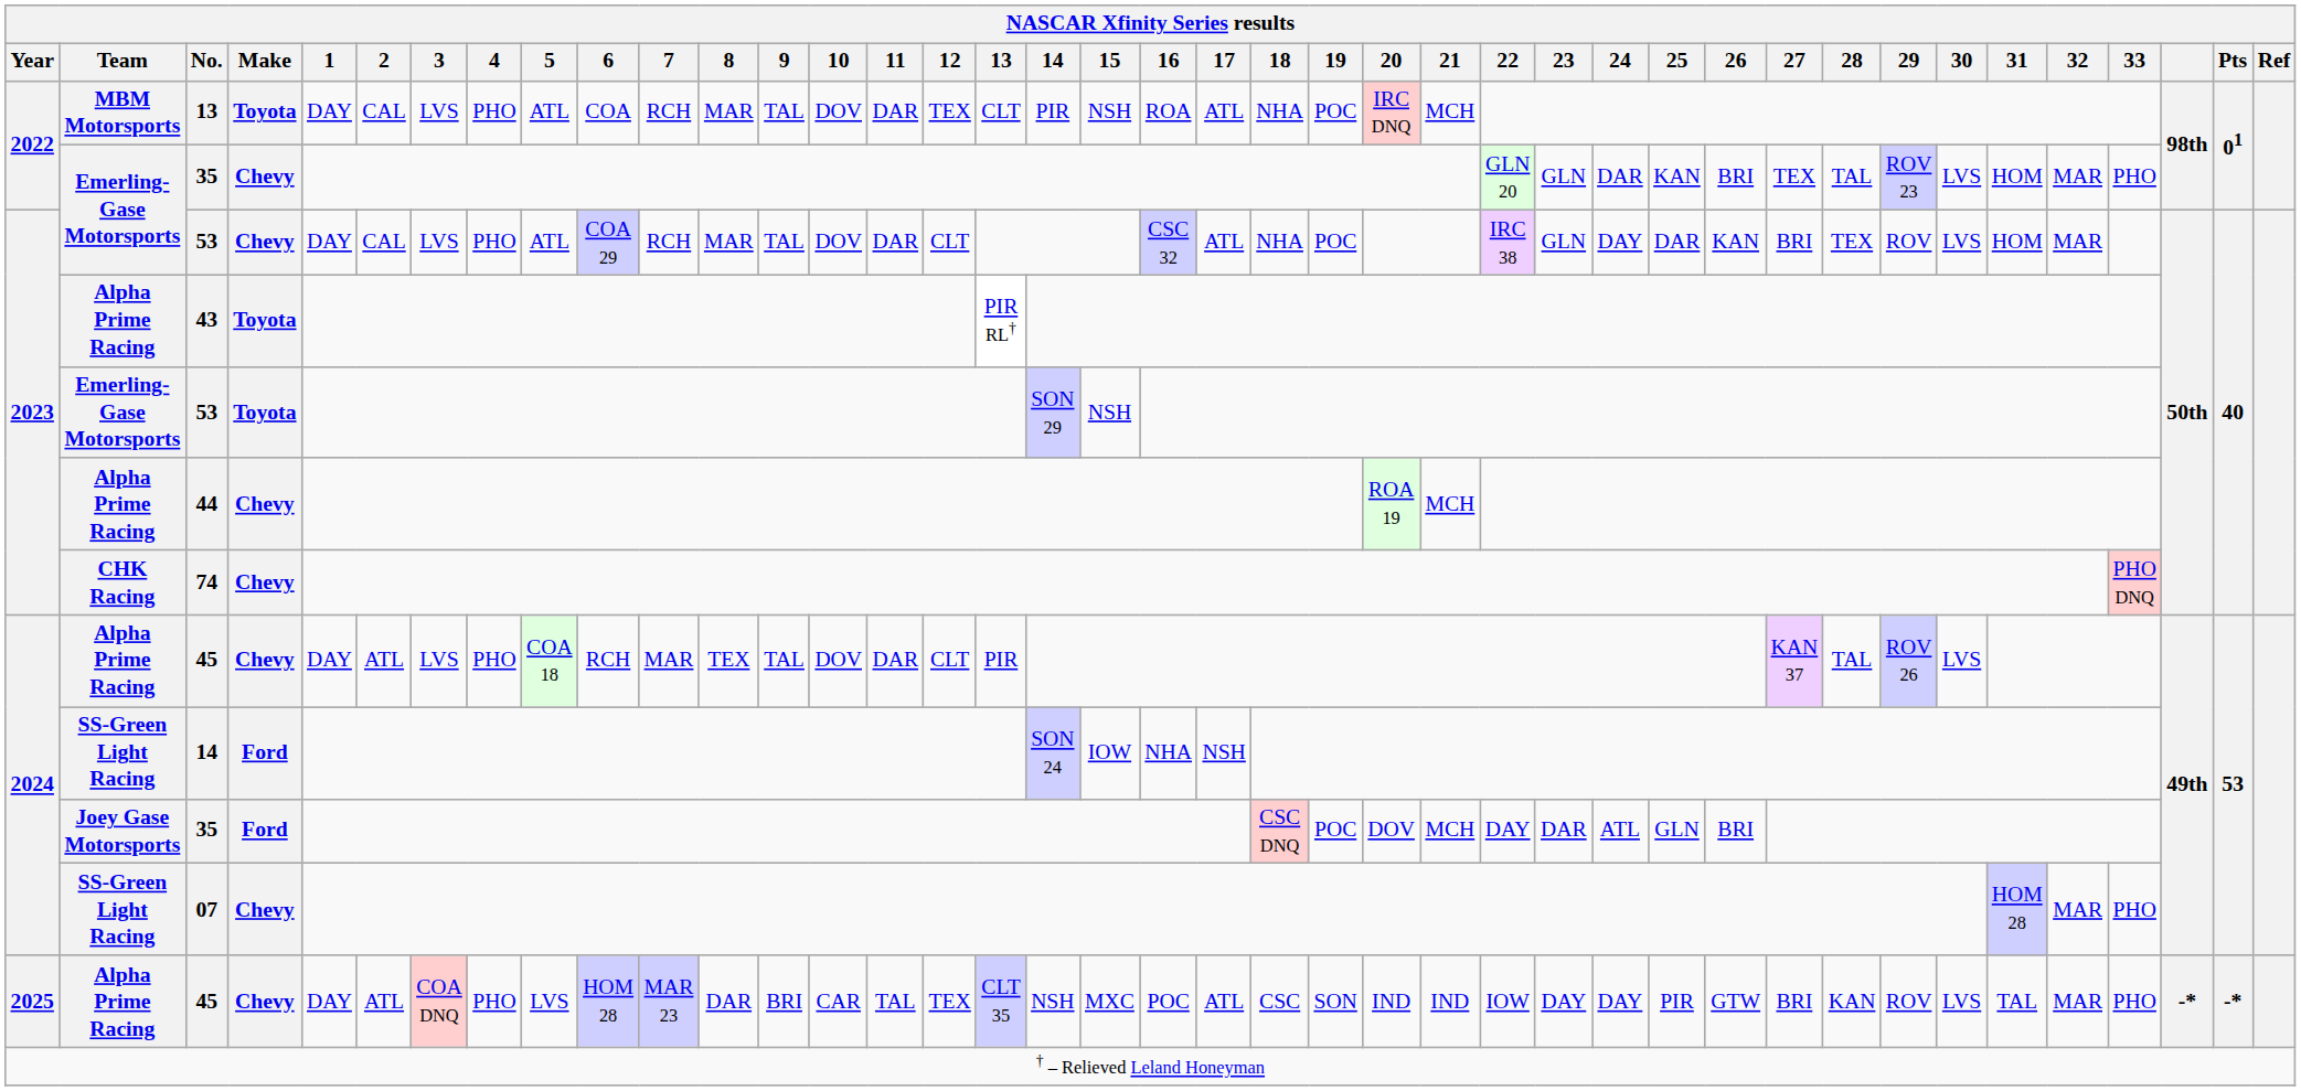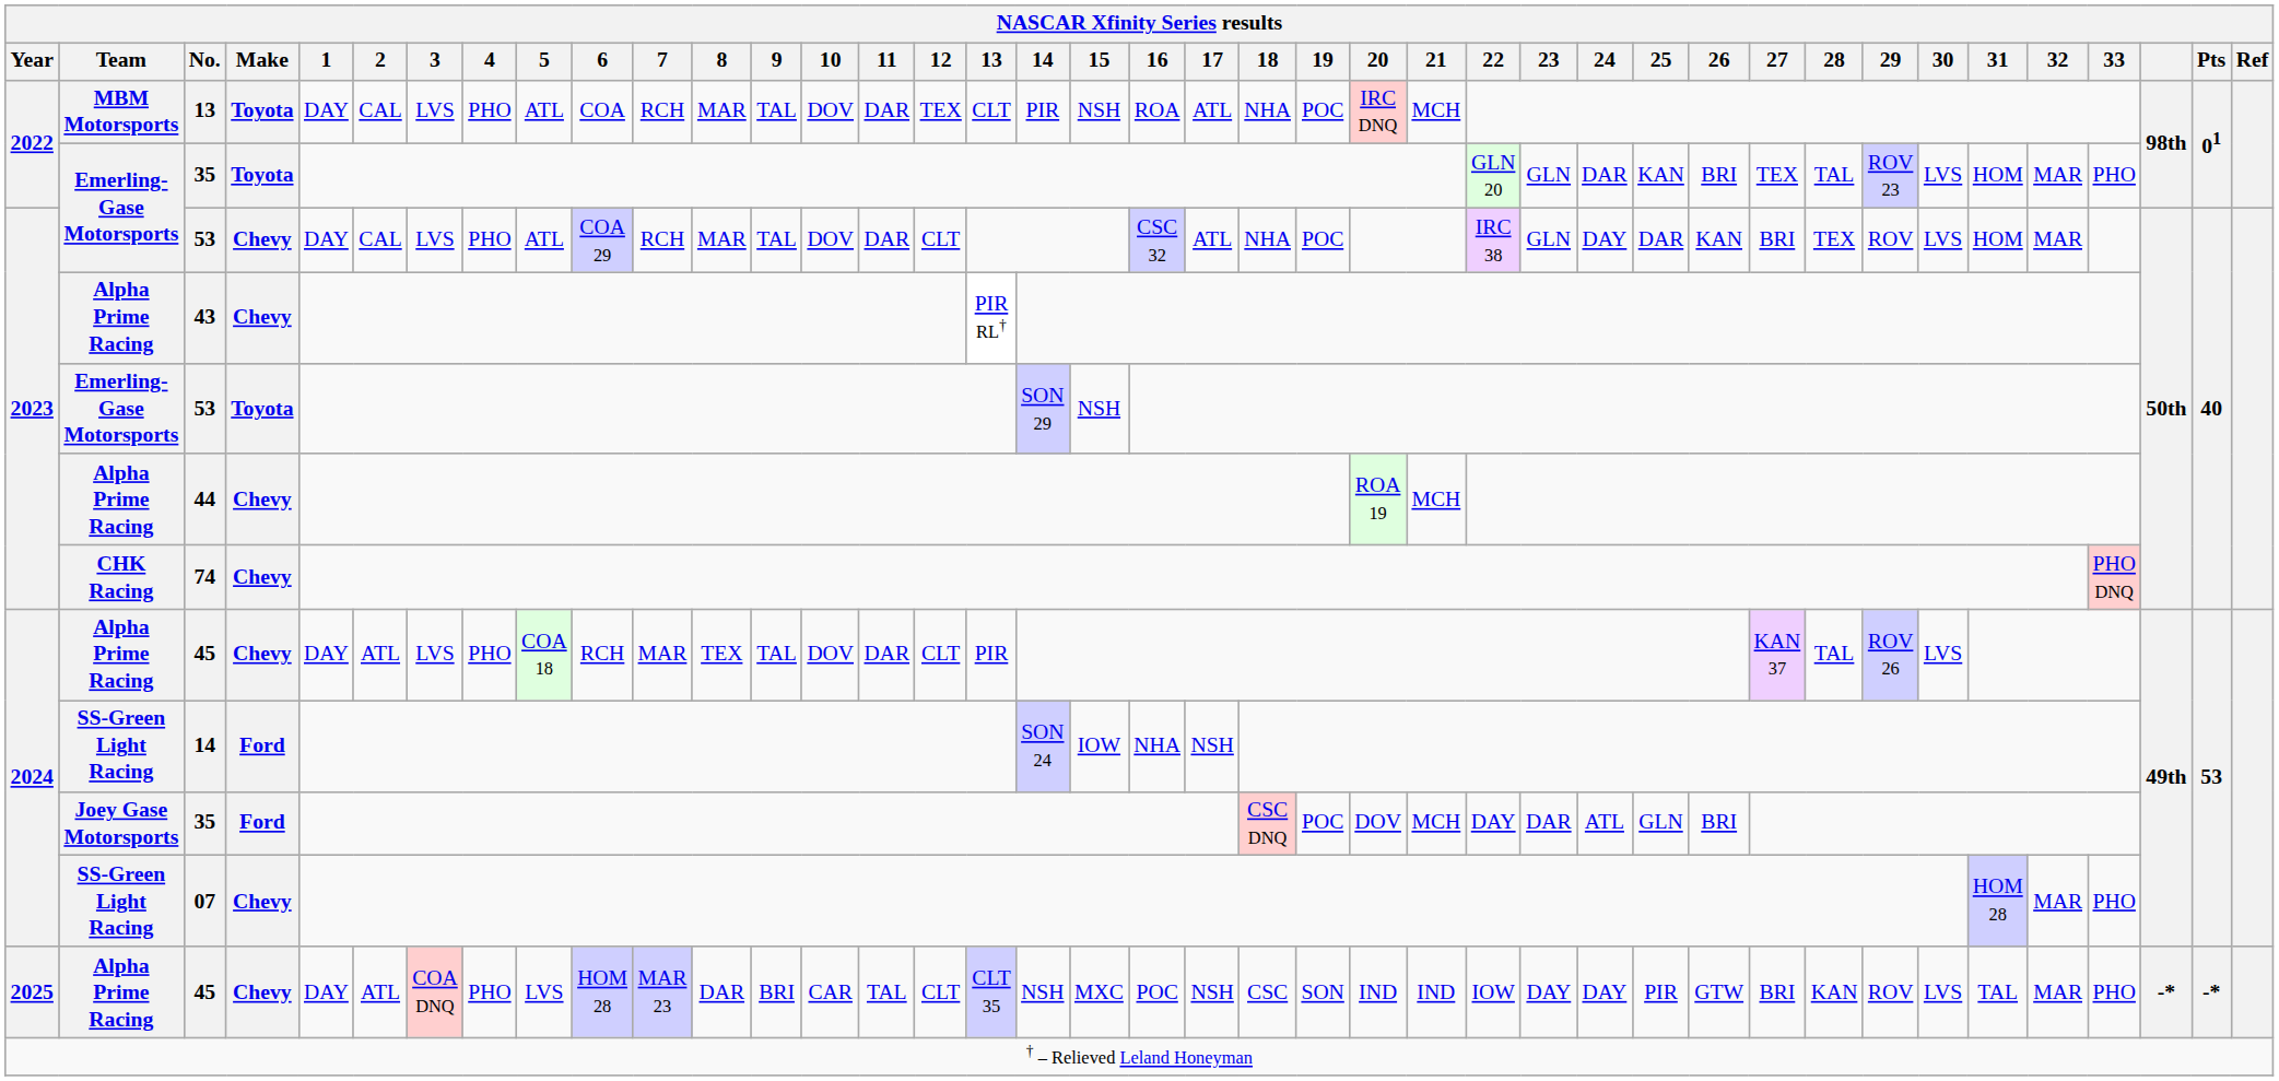2022 / 35 | NASCAR Xfinity Series results / Make: Chevy -> Toyota
43 | NASCAR Xfinity Series results / Make: Toyota -> Chevy
2025 / 45 | NASCAR Xfinity Series results / 12: TEX -> CLT
2025 / 45 | NASCAR Xfinity Series results / 17: ATL -> NSH
